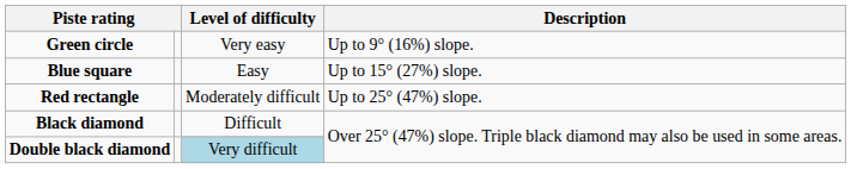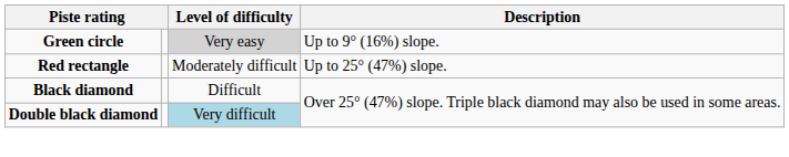Green circle | Level of difficulty: no background -> lightgrey background
- row: Blue square | Easy | Up to 15° (27%) slope.
